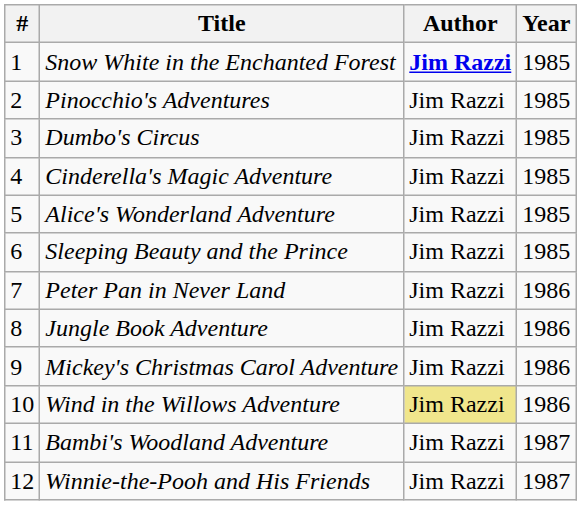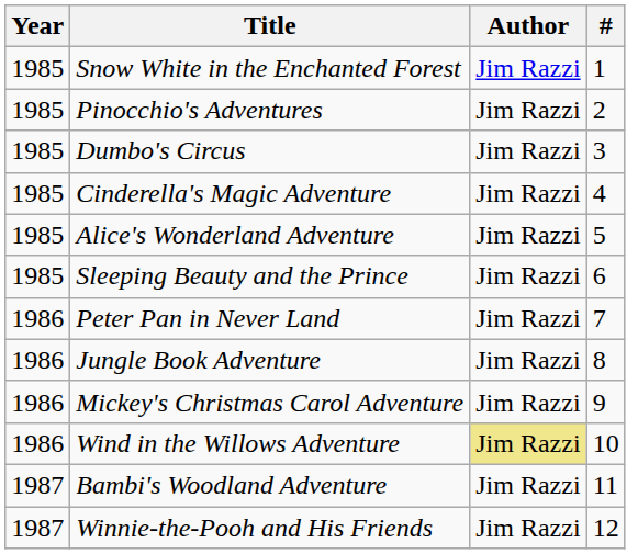columns swapped: # <-> Year
Snow White in the Enchanted Forest | Author: bold -> normal
